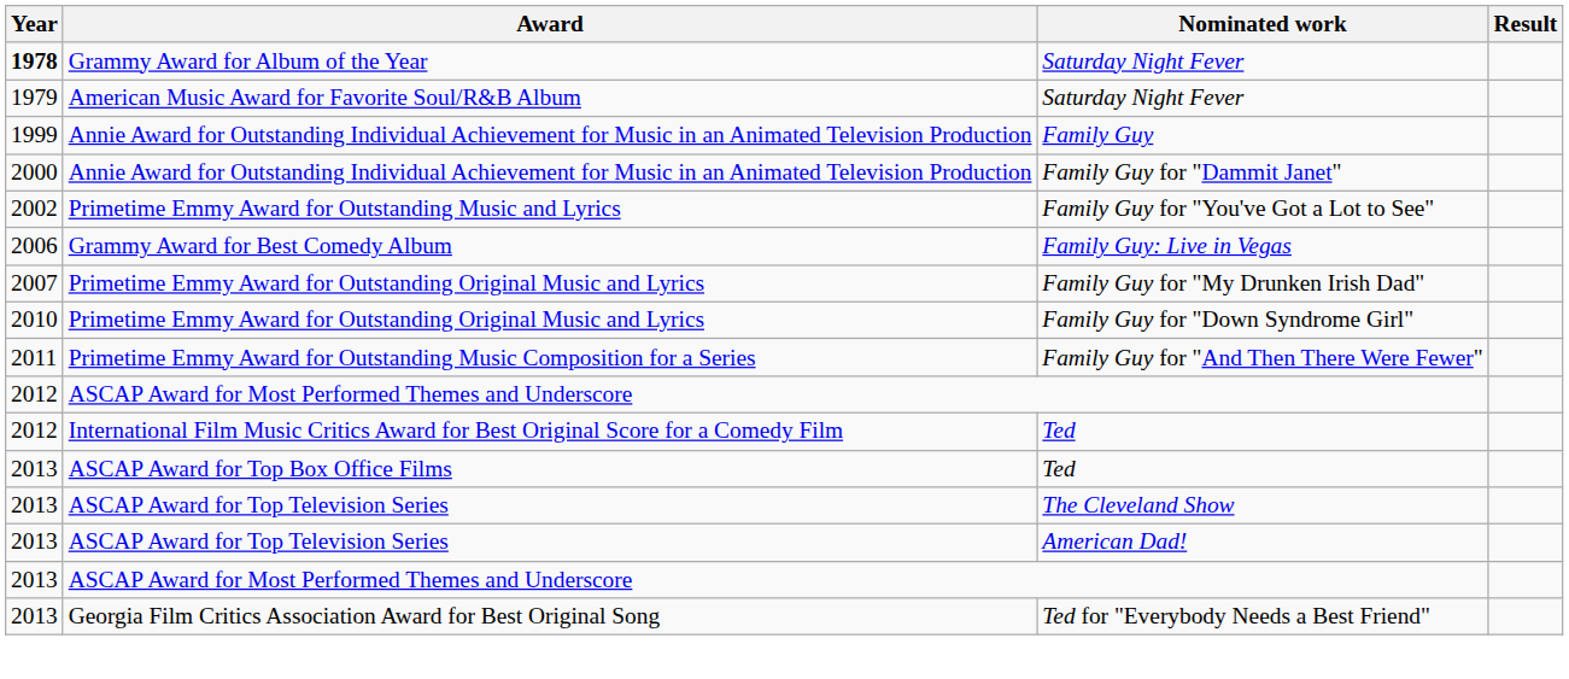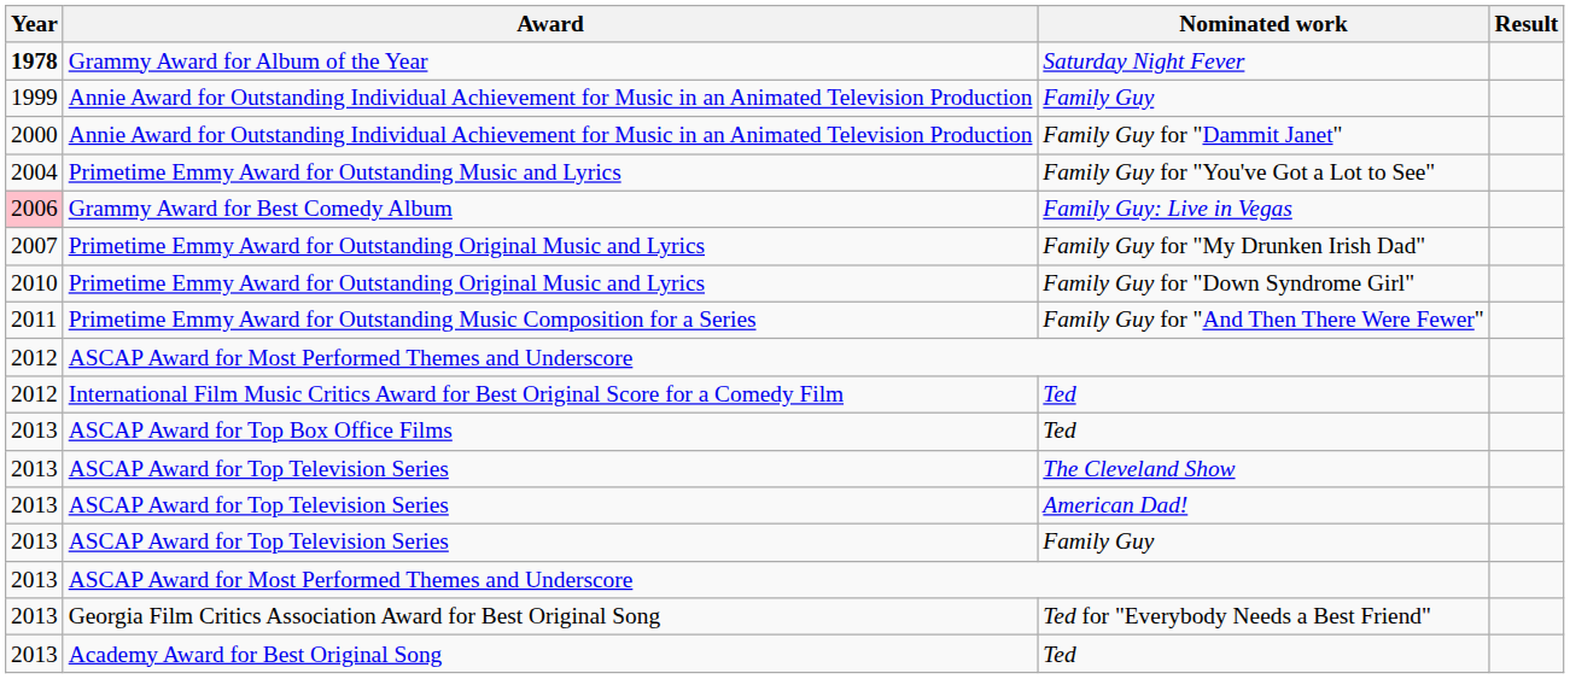- row: 1979 | American Music Award for Favorite Soul/R&B Album | Saturday Night Fever
Primetime Emmy Award for Outstanding Music and Lyrics | Year: 2002 -> 2004
Grammy Award for Best Comedy Album | Year: no background -> pink background
+ row: 2013 | ASCAP Award for Top Television Series | Family Guy
+ row: 2013 | Academy Award for Best Original Song | Ted
